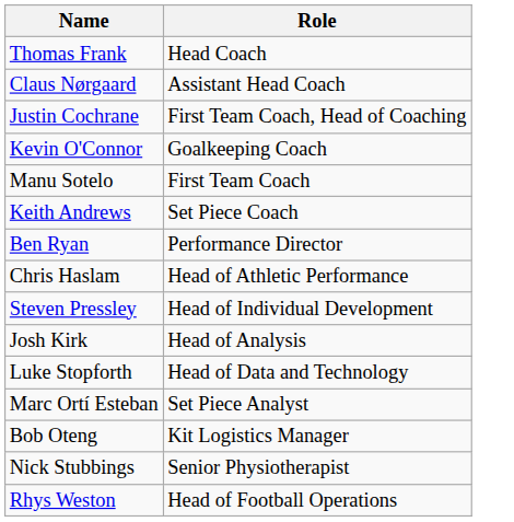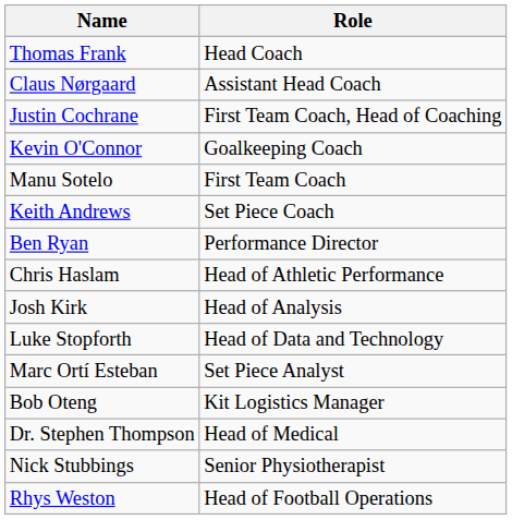- row: Steven Pressley | Head of Individual Development
+ row: Dr. Stephen Thompson | Head of Medical
